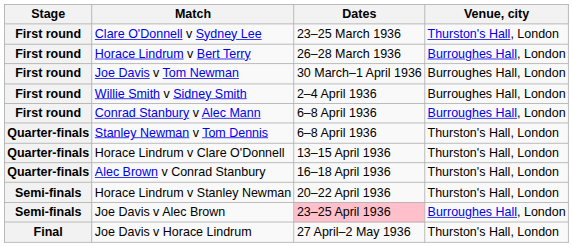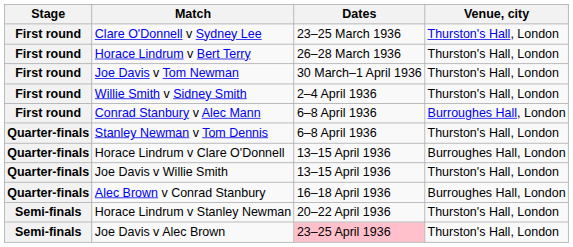Horace Lindrum v Bert Terry | Venue, city: Burroughes Hall, London -> Thurston's Hall, London
Joe Davis v Tom Newman | Venue, city: Burroughes Hall, London -> Thurston's Hall, London
Willie Smith v Sidney Smith | Venue, city: Burroughes Hall, London -> Thurston's Hall, London
Horace Lindrum v Clare O'Donnell | Venue, city: Thurston's Hall, London -> Burroughes Hall, London
+ row: Quarter-finals | Joe Davis v Willie Smith | 13–15 April 1936 | Thurston's Hall, London
Alec Brown v Conrad Stanbury | Venue, city: Thurston's Hall, London -> Burroughes Hall, London
Joe Davis v Alec Brown | Venue, city: Burroughes Hall, London -> Thurston's Hall, London
- row: Final | Joe Davis v Horace Lindrum | 27 April–2 May 1936 | Thurston's Hall, London
